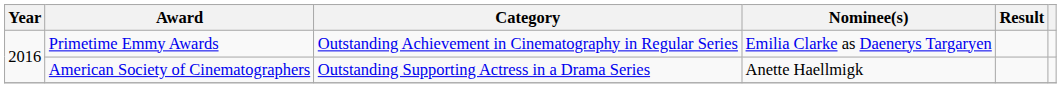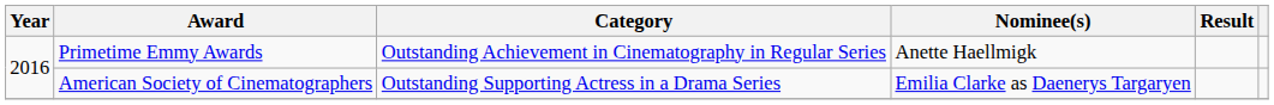Primetime Emmy Awards | Nominee(s): Emilia Clarke as Daenerys Targaryen -> Anette Haellmigk
American Society of Cinematographers | Nominee(s): Anette Haellmigk -> Emilia Clarke as Daenerys Targaryen
